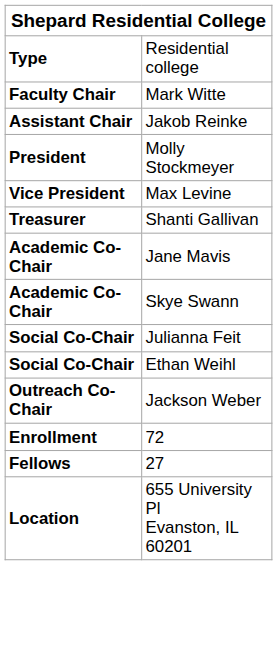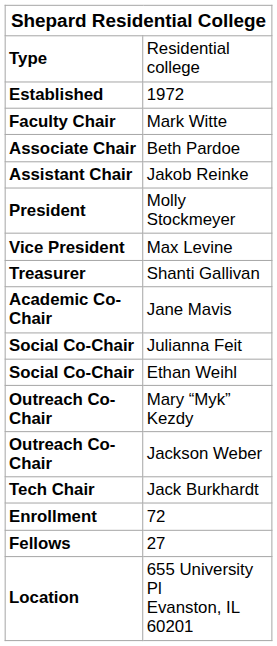+ row: Established | 1972
+ row: Associate Chair | Beth Pardoe
- row: Academic Co-Chair | Skye Swann
+ row: Outreach Co-Chair | Mary “Myk” Kezdy
+ row: Tech Chair | Jack Burkhardt
